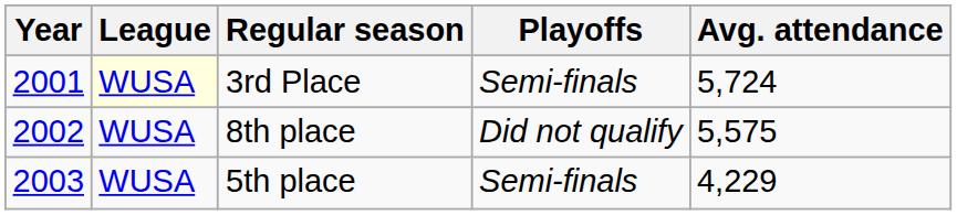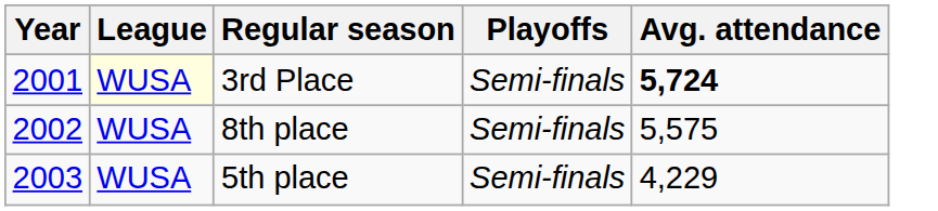3rd Place | Avg. attendance: normal -> bold
8th place | Playoffs: Did not qualify -> Semi-finals
